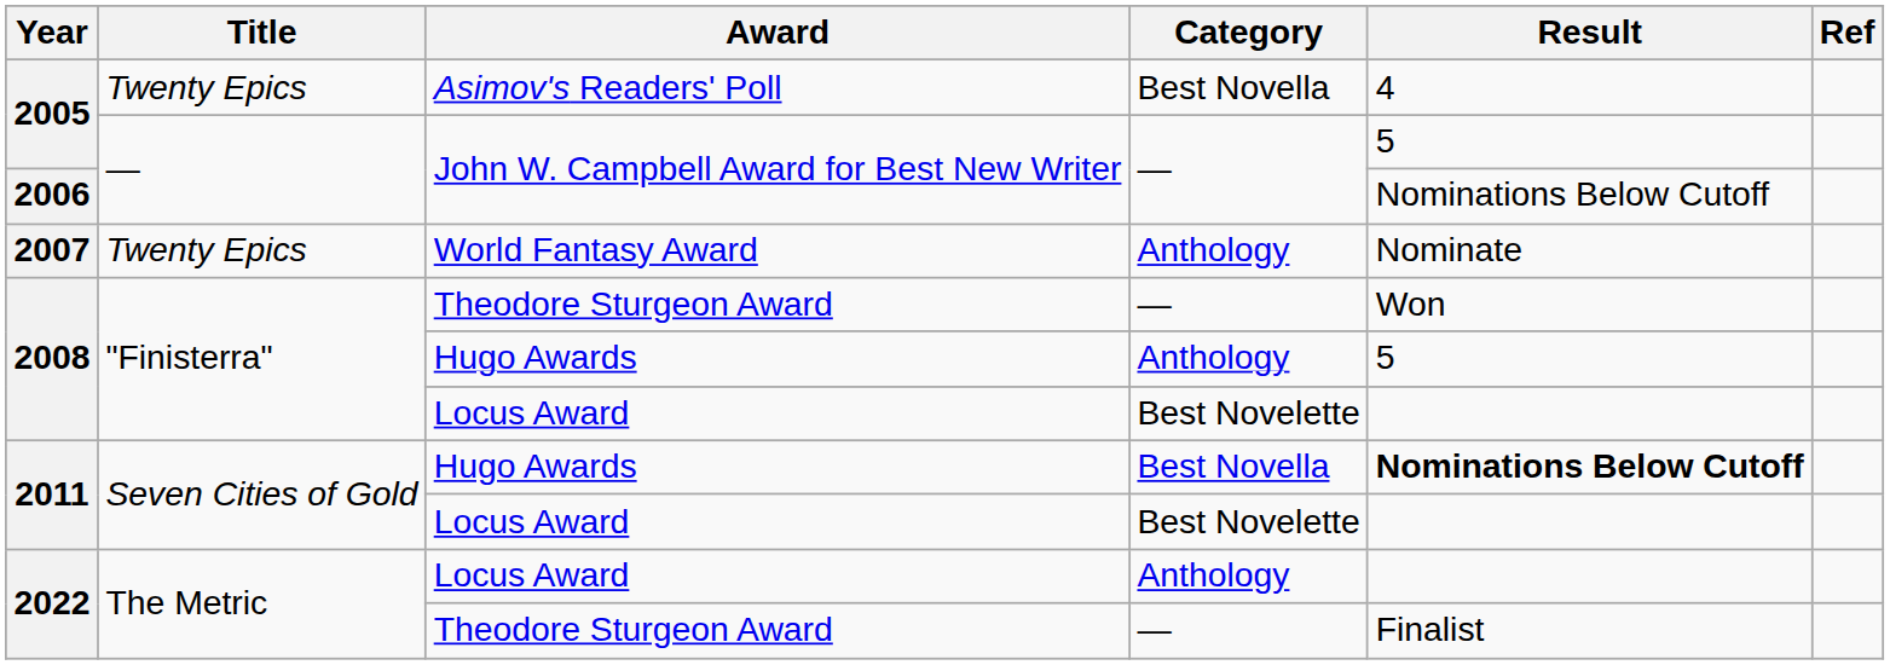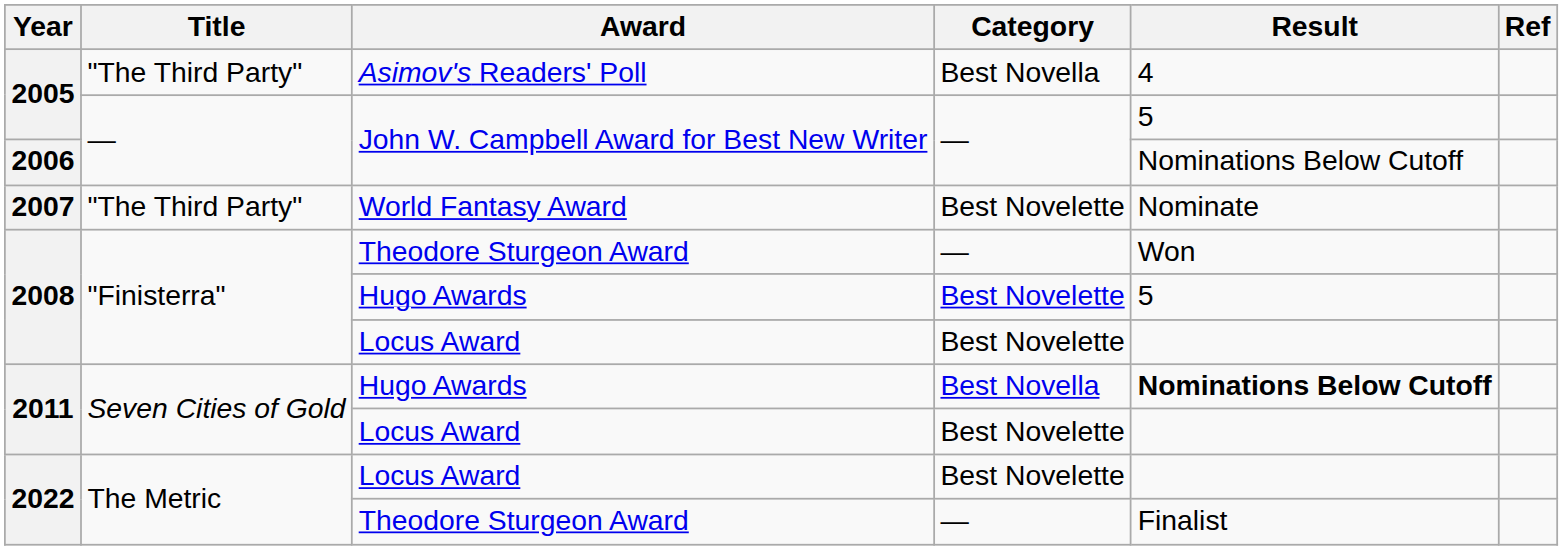2005 / Asimov's Readers' Poll | Title: Twenty Epics -> "The Third Party"
2007 | Title: Twenty Epics -> "The Third Party"
2007 | Category: Anthology -> Best Novelette
2008 / Hugo Awards | Category: Anthology -> Best Novelette
2022 / Locus Award | Category: Anthology -> Best Novelette
